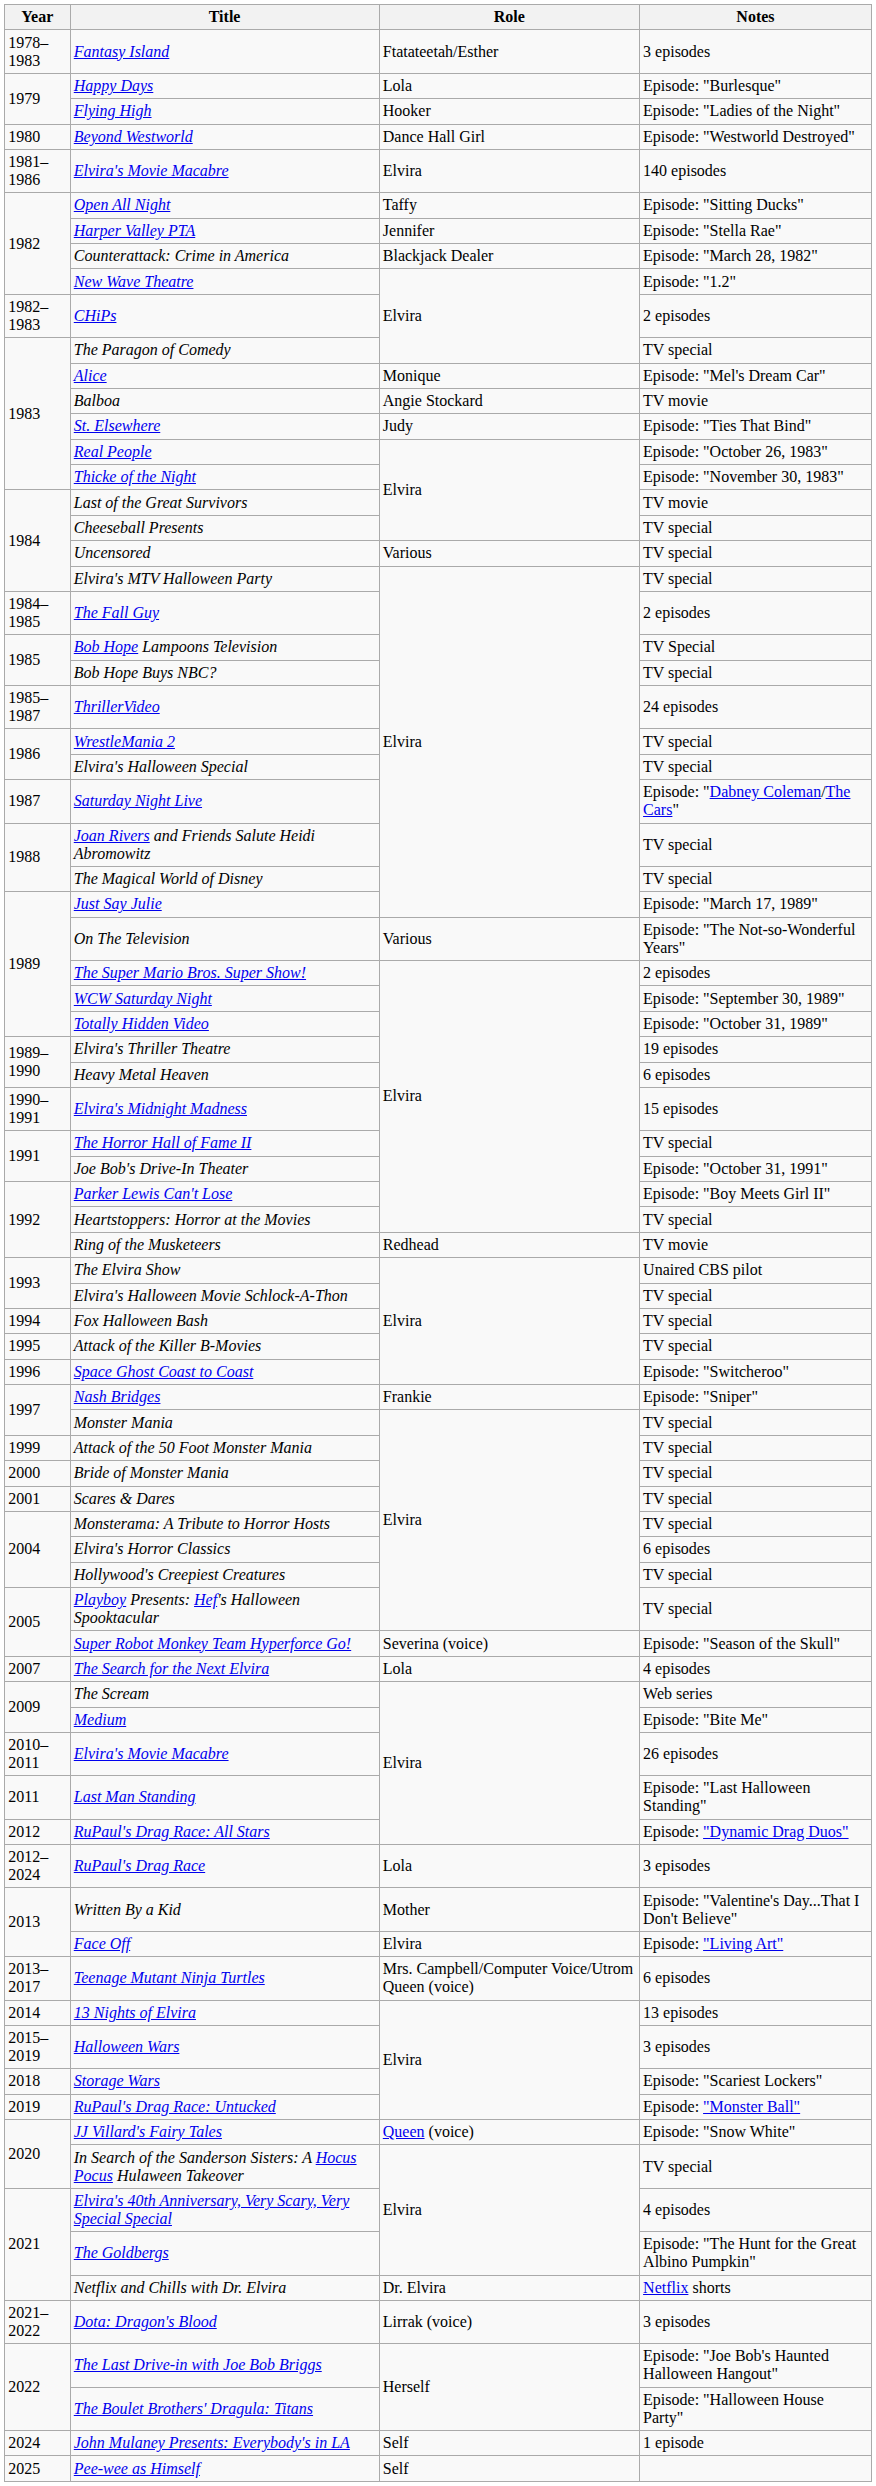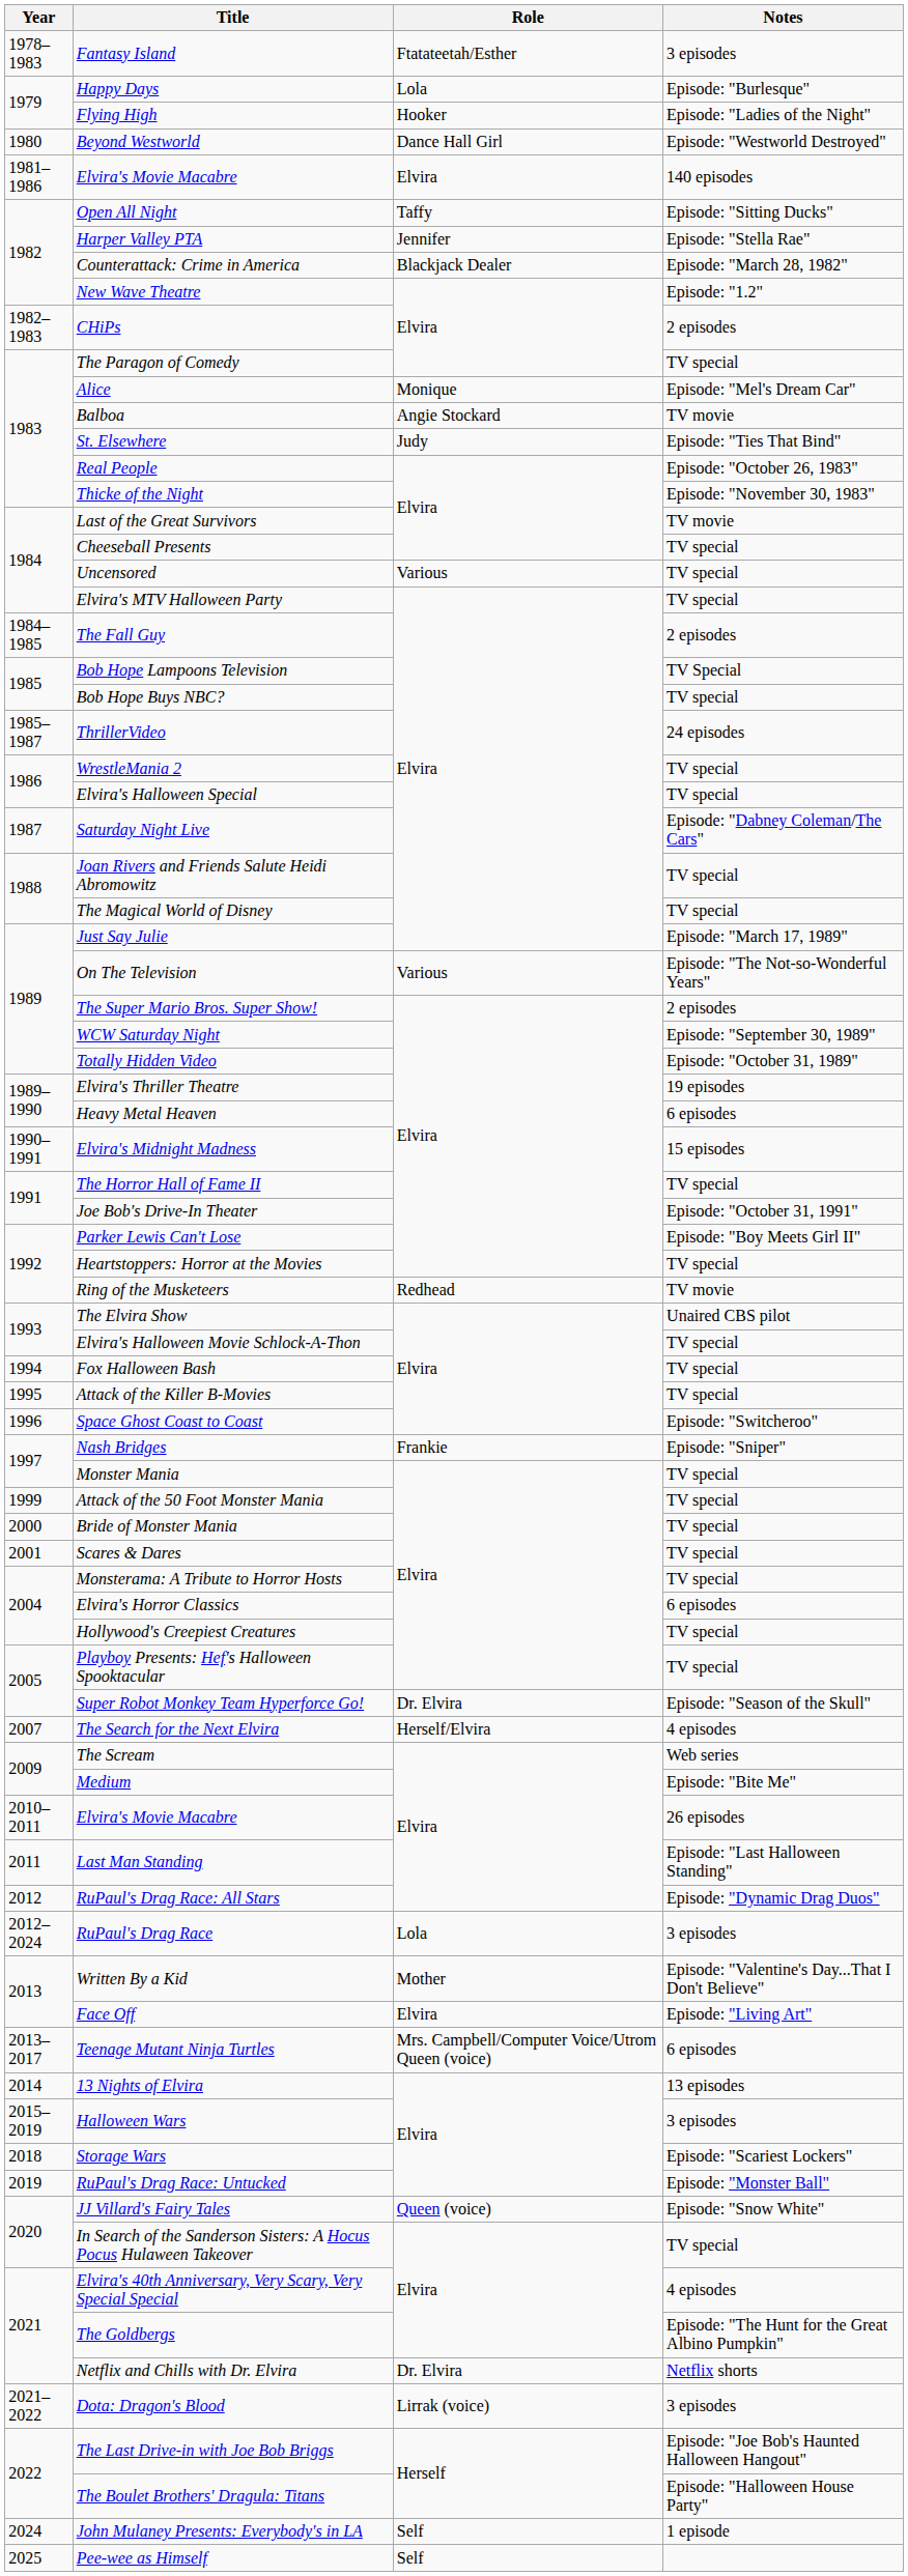Super Robot Monkey Team Hyperforce Go! | Role: Severina (voice) -> Dr. Elvira
The Search for the Next Elvira | Role: Lola -> Herself/Elvira
